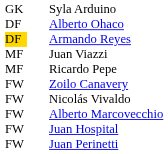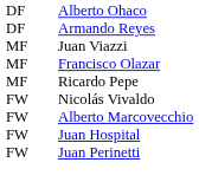- row: GK | Syla Arduino
Armando Reyes | column 1: gold background -> no background
+ row: MF | Francisco Olazar
- row: FW | Zoilo Canavery
